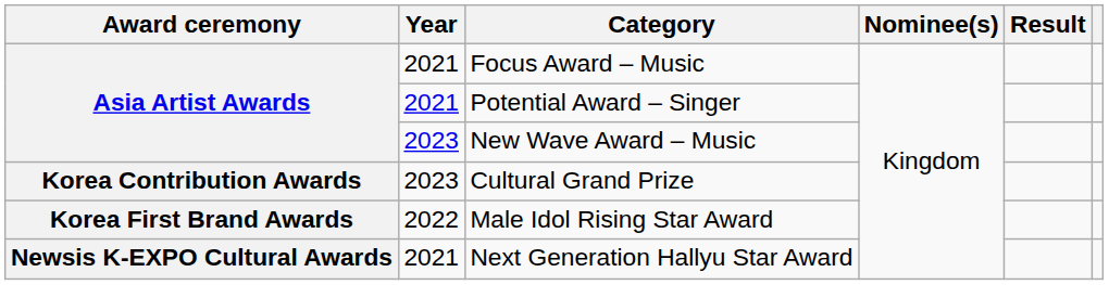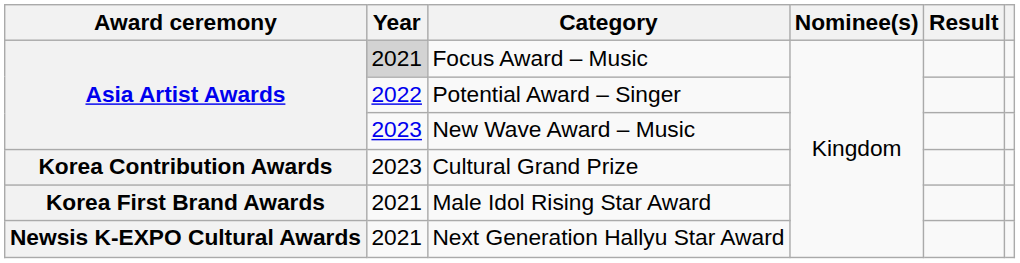Focus Award – Music | Year: no background -> lightgrey background
Potential Award – Singer | Year: 2021 -> 2022
Male Idol Rising Star Award | Year: 2022 -> 2021
